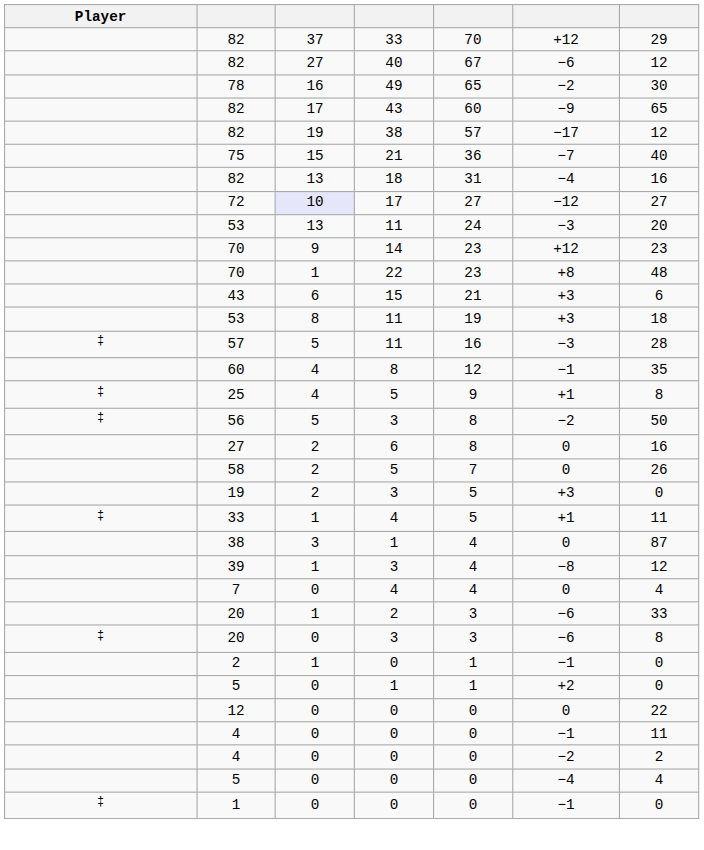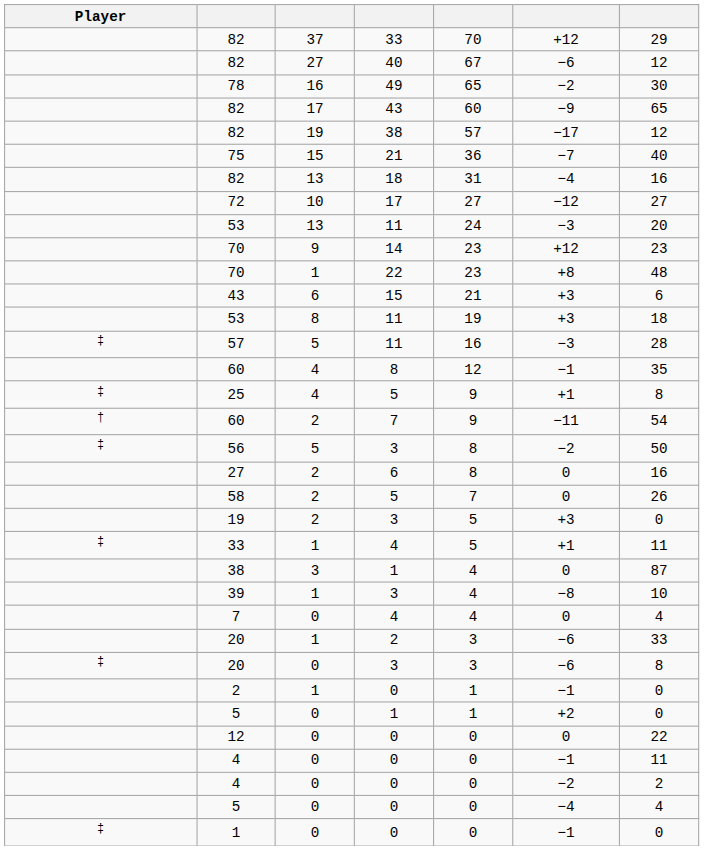72 | column 3: lavender background -> no background
+ row: † | 60 | 2 | 7 | 9 | −11 | 54
39 | column 7: 12 -> 10
